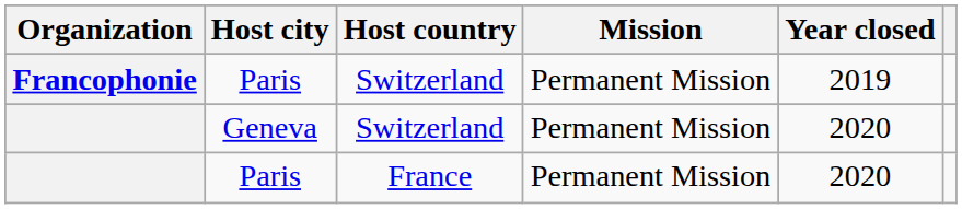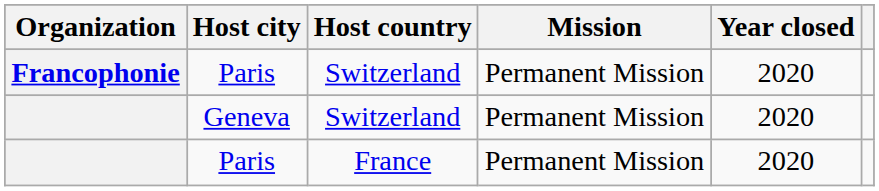Francophonie | Year closed: 2019 -> 2020
